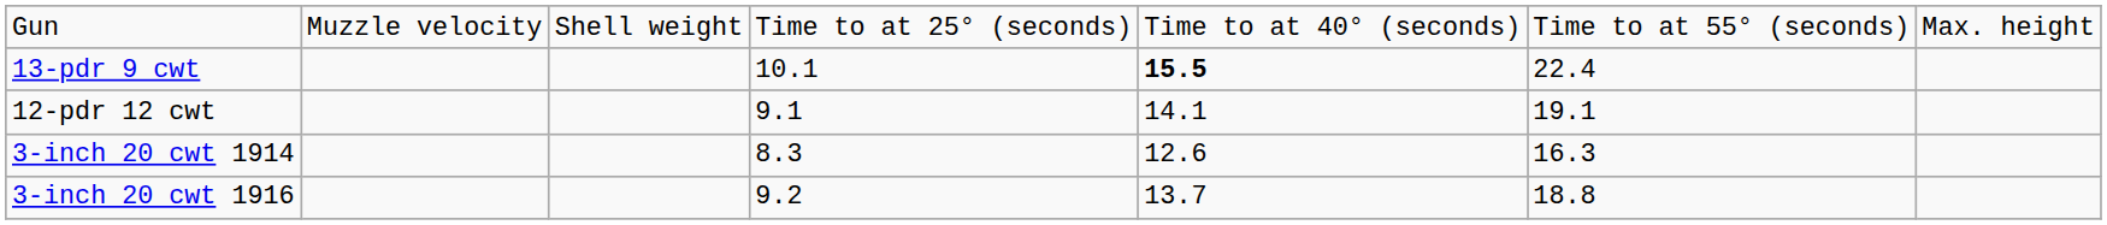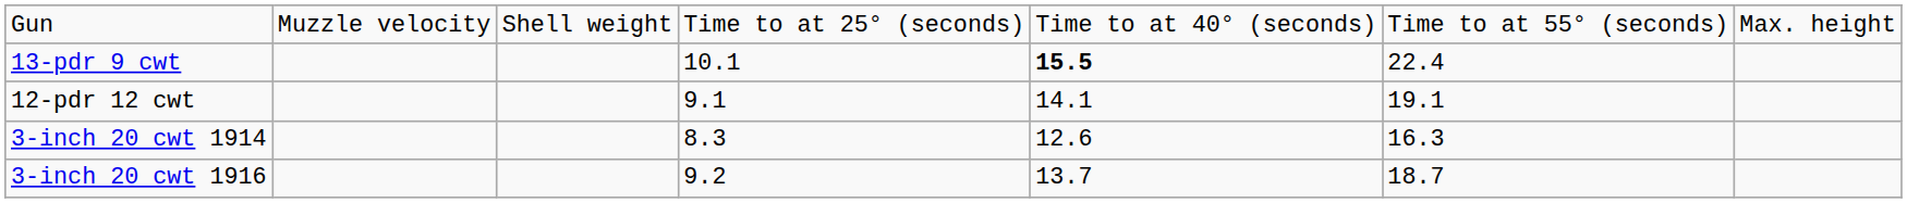3-inch 20 cwt 1916 | column 6: 18.8 -> 18.7
